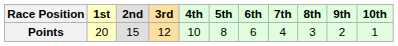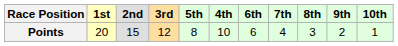columns swapped: 4th <-> 5th
